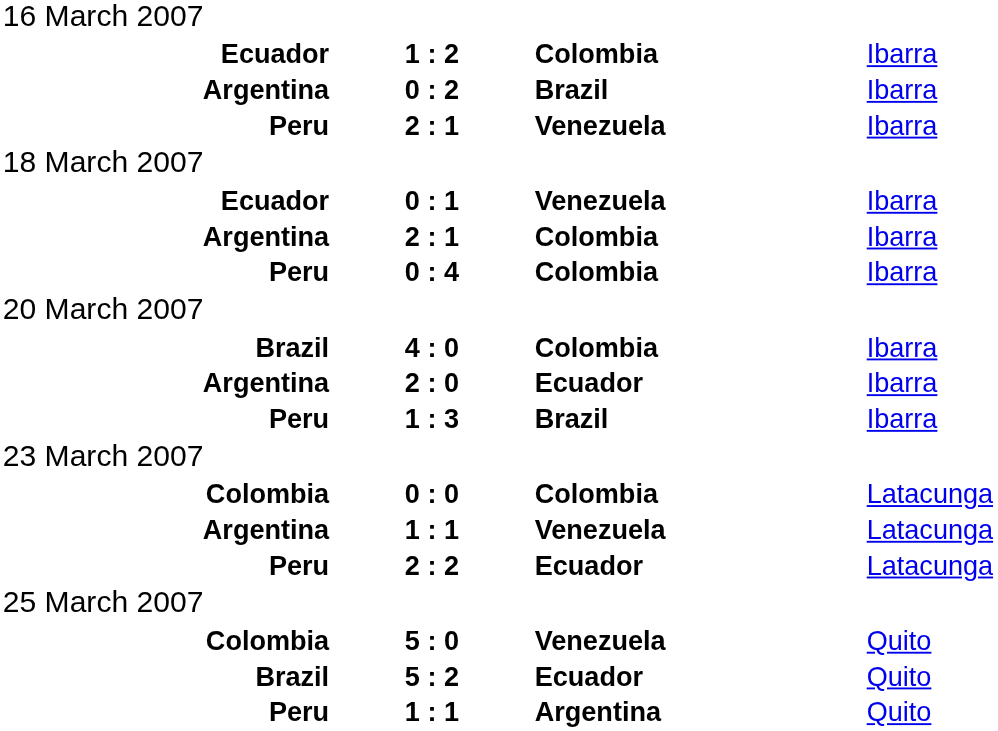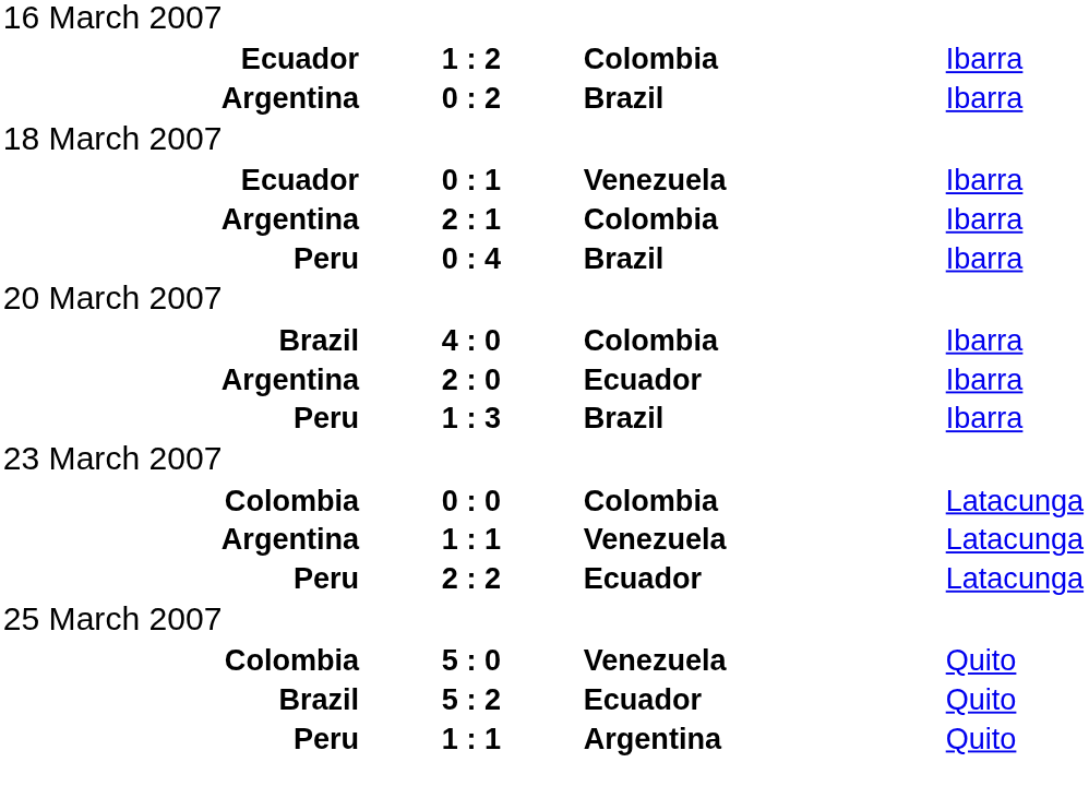- row: Peru | 2 : 1 | Venezuela | Ibarra
0 : 4 | column 3: Colombia -> Brazil
